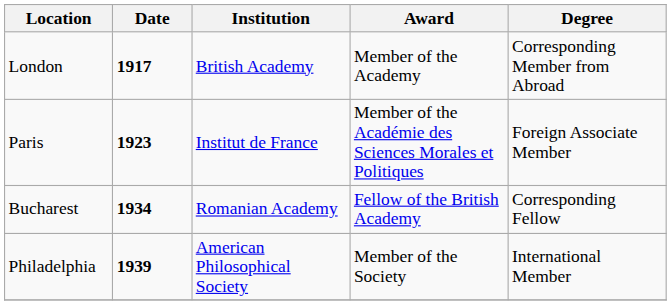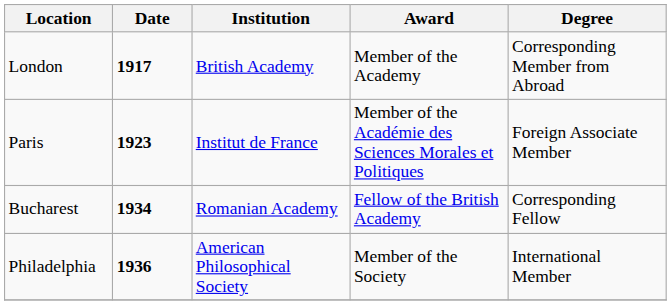Philadelphia | Date: 1939 -> 1936
